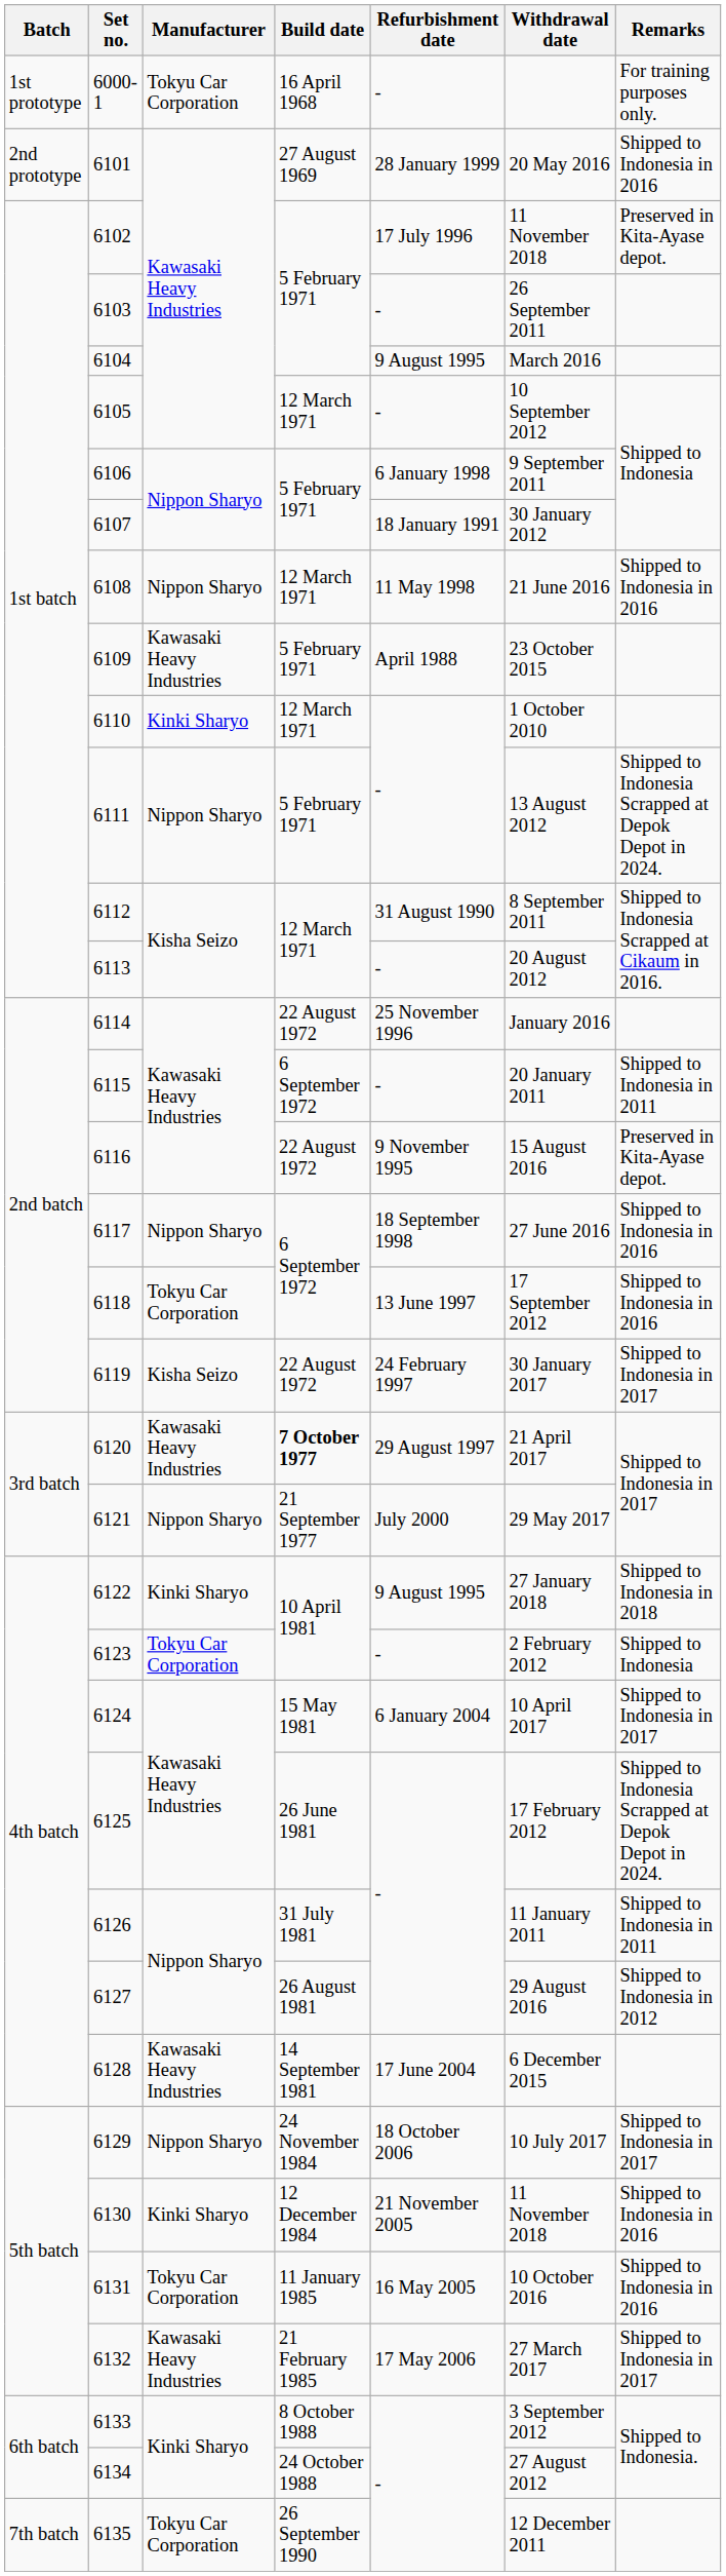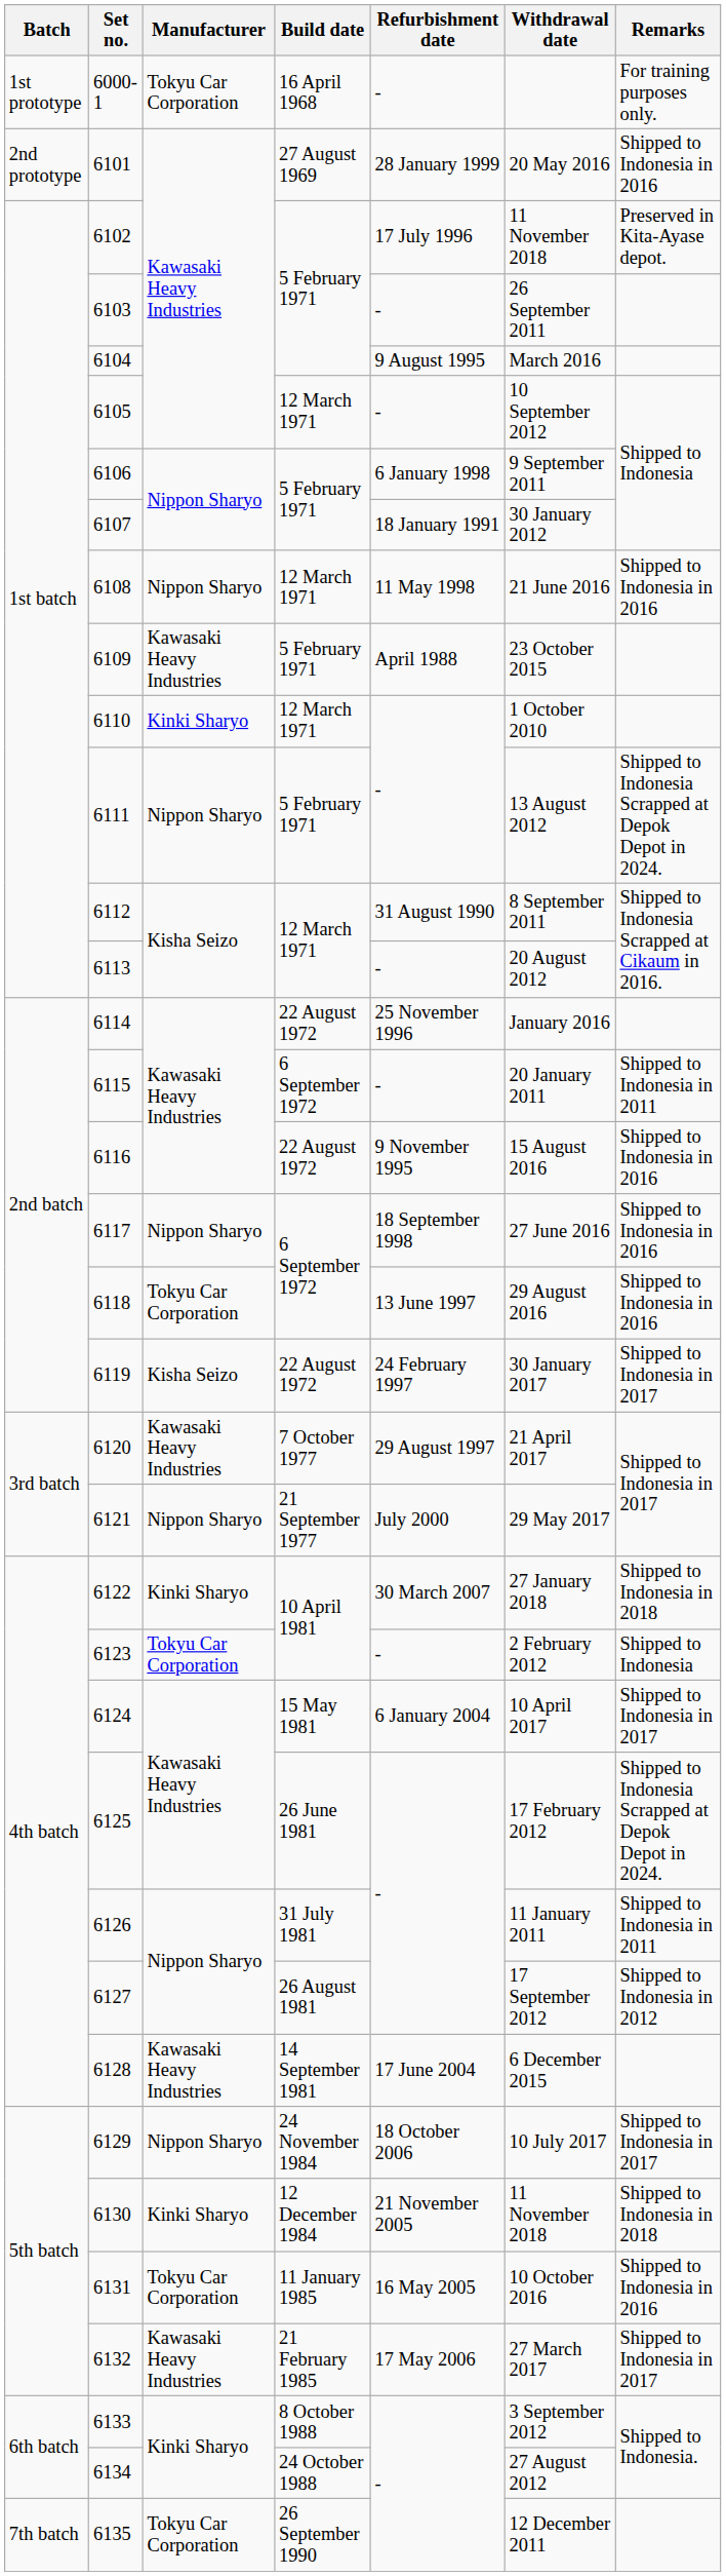6116 | Remarks: Preserved in Kita-Ayase depot. -> Shipped to Indonesia in 2016
6118 | Withdrawal date: 17 September 2012 -> 29 August 2016
6120 | Build date: bold -> normal
6122 | Refurbishment date: 9 August 1995 -> 30 March 2007
6127 | Withdrawal date: 29 August 2016 -> 17 September 2012
6130 | Remarks: Shipped to Indonesia in 2016 -> Shipped to Indonesia in 2018
